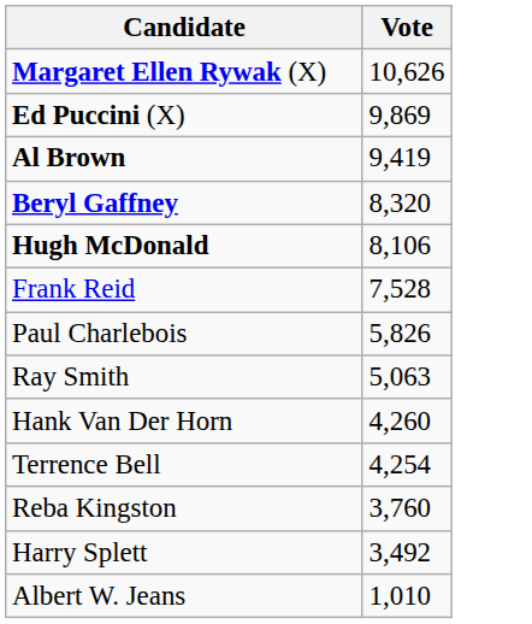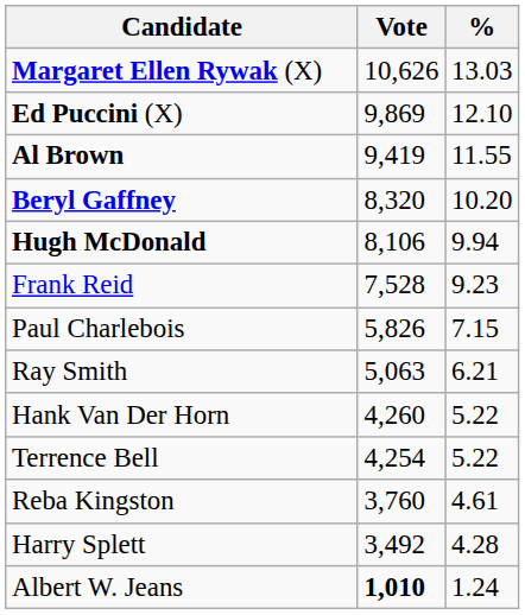+ column: % | 13.03 | 12.10 | 11.55 | 10.20 | 9.94 | 9.23 | 7.15 | 6.21 | 5.22 | 5.22 | 4.61 | 4.28 | 1.24
Albert W. Jeans | Vote: normal -> bold
